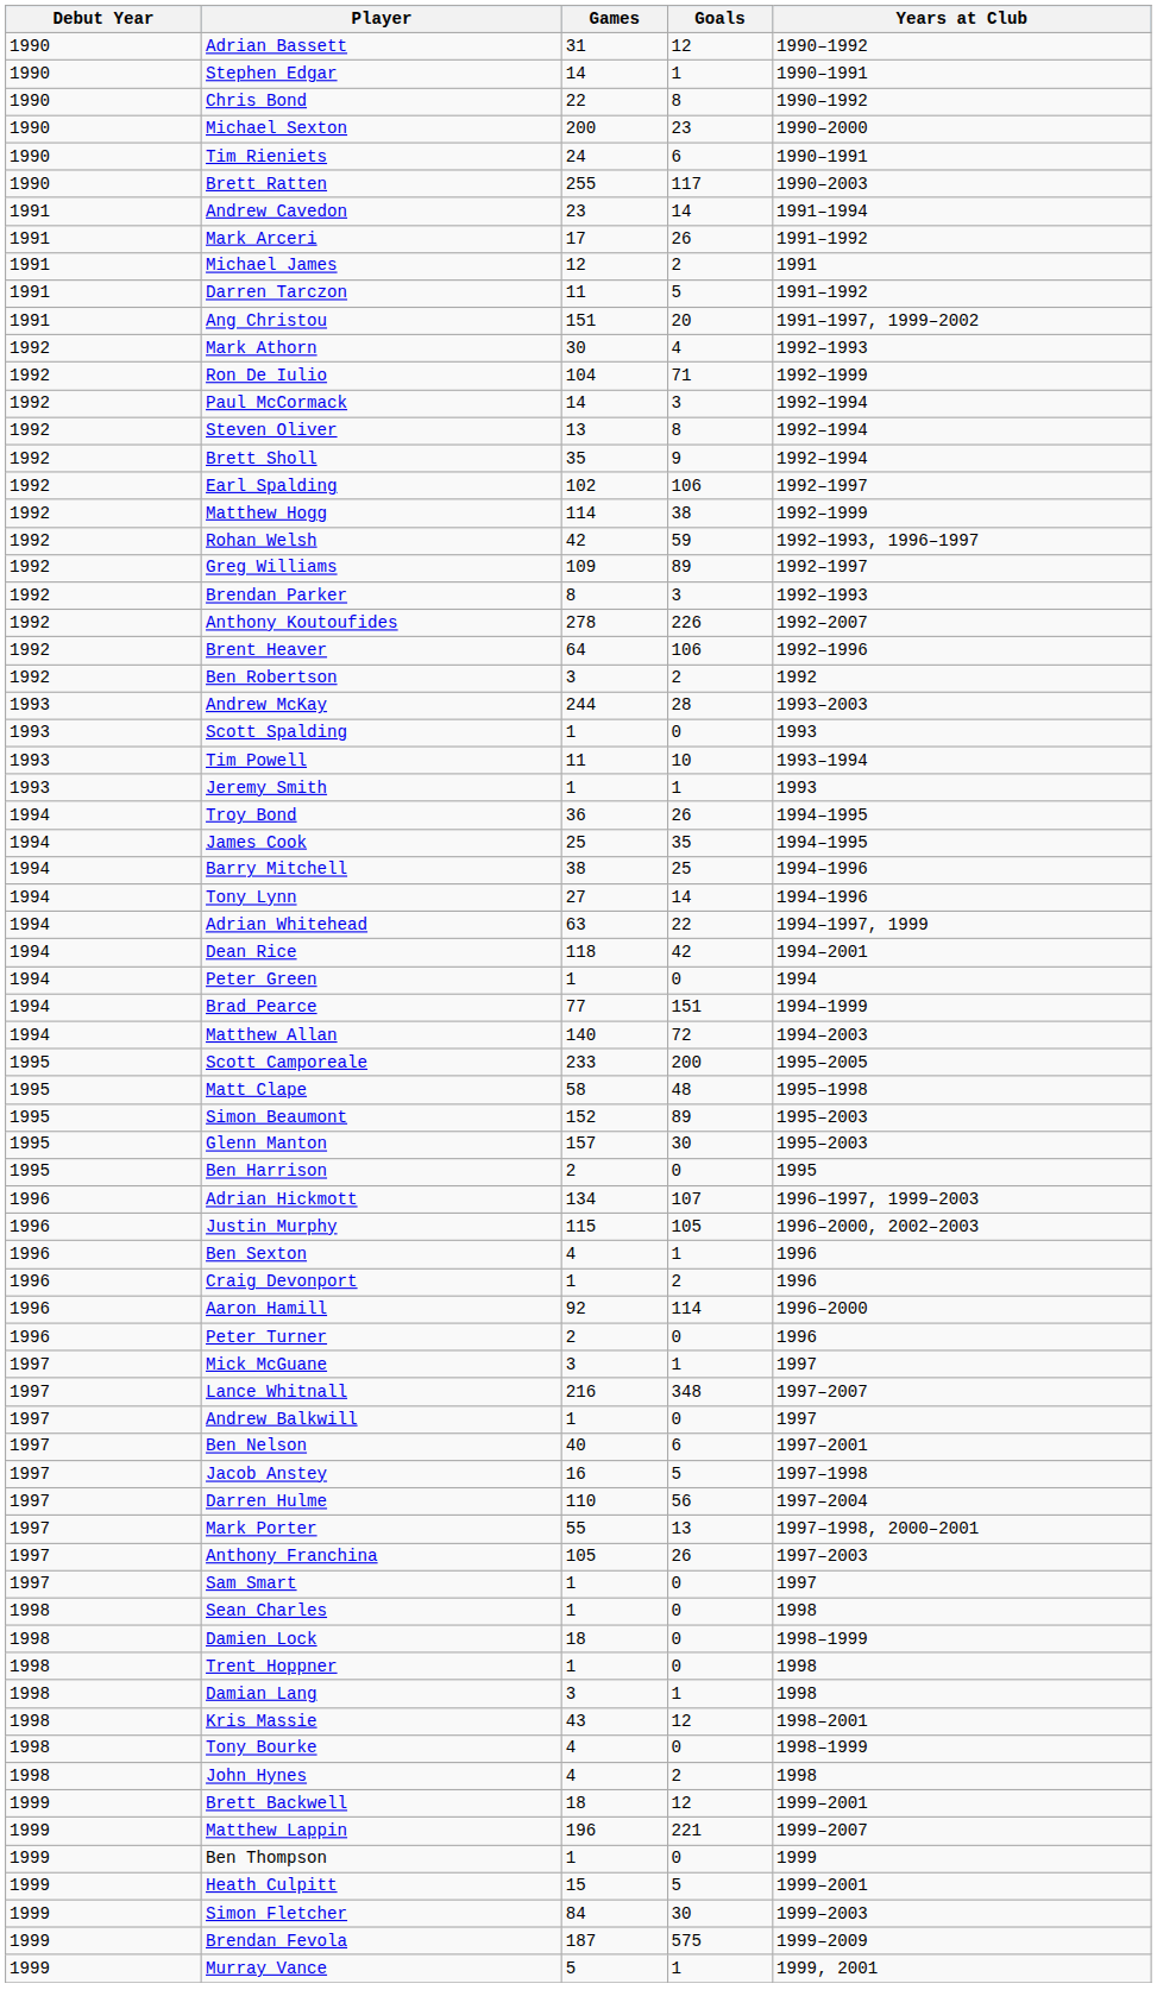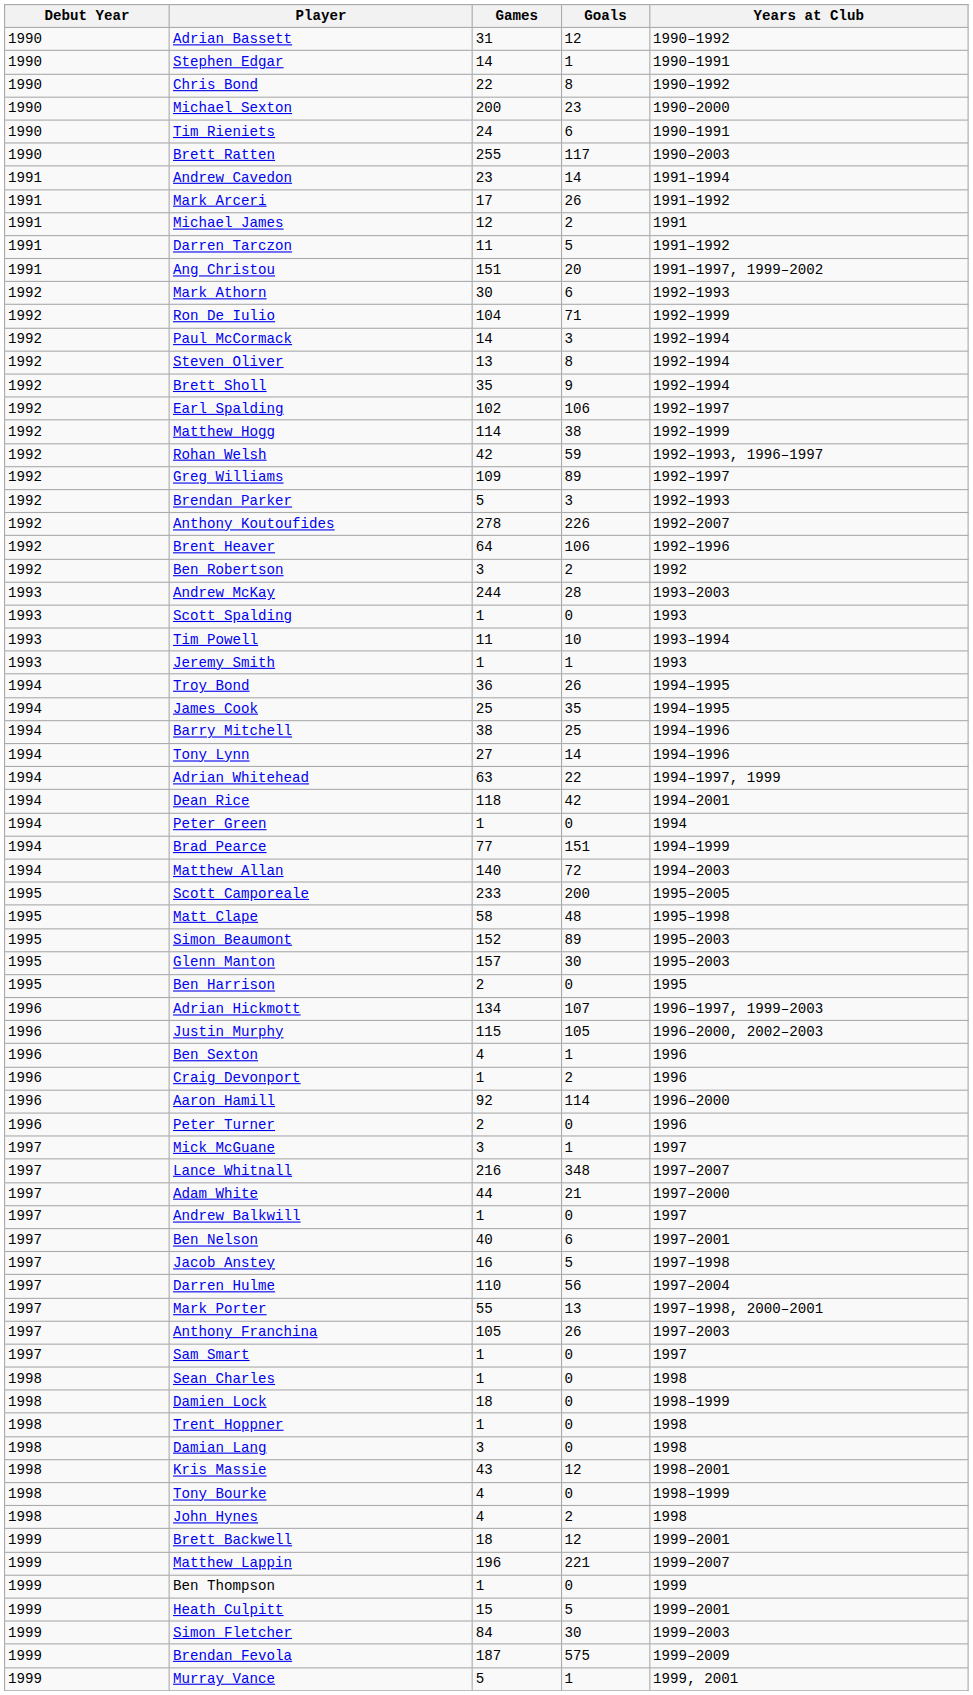Mark Athorn | Goals: 4 -> 6
Brendan Parker | Games: 8 -> 5
+ row: 1997 | Adam White | 44 | 21 | 1997–2000
Damian Lang | Goals: 1 -> 0
